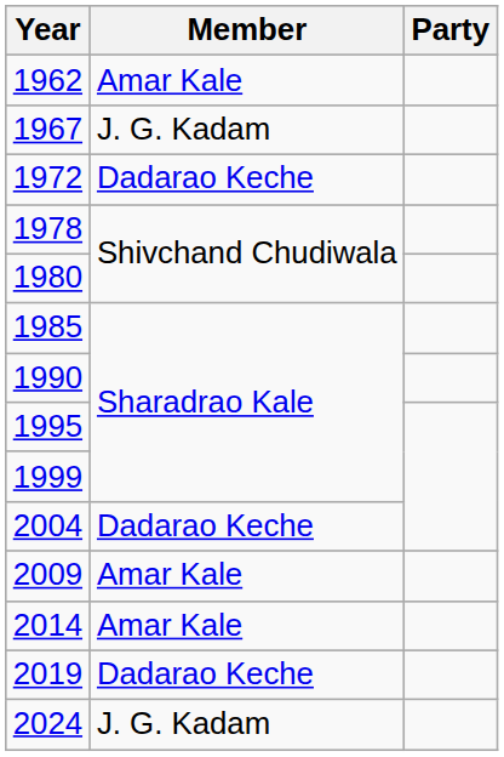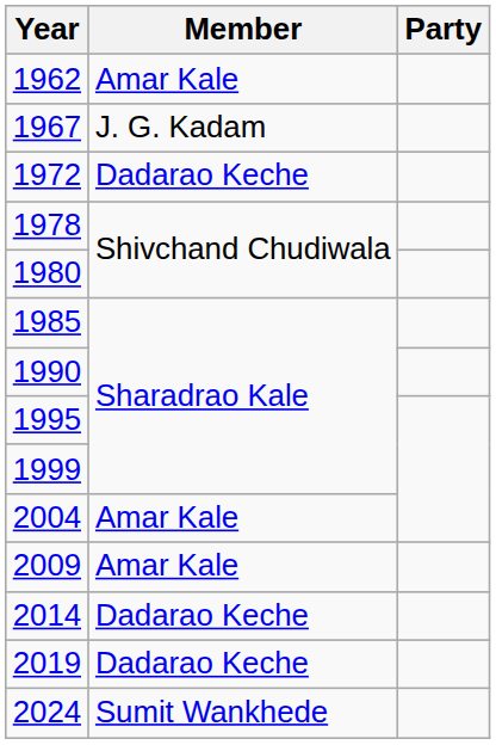2004 | Member: Dadarao Keche -> Amar Kale
2014 | Member: Amar Kale -> Dadarao Keche
2024 | Member: J. G. Kadam -> Sumit Wankhede
